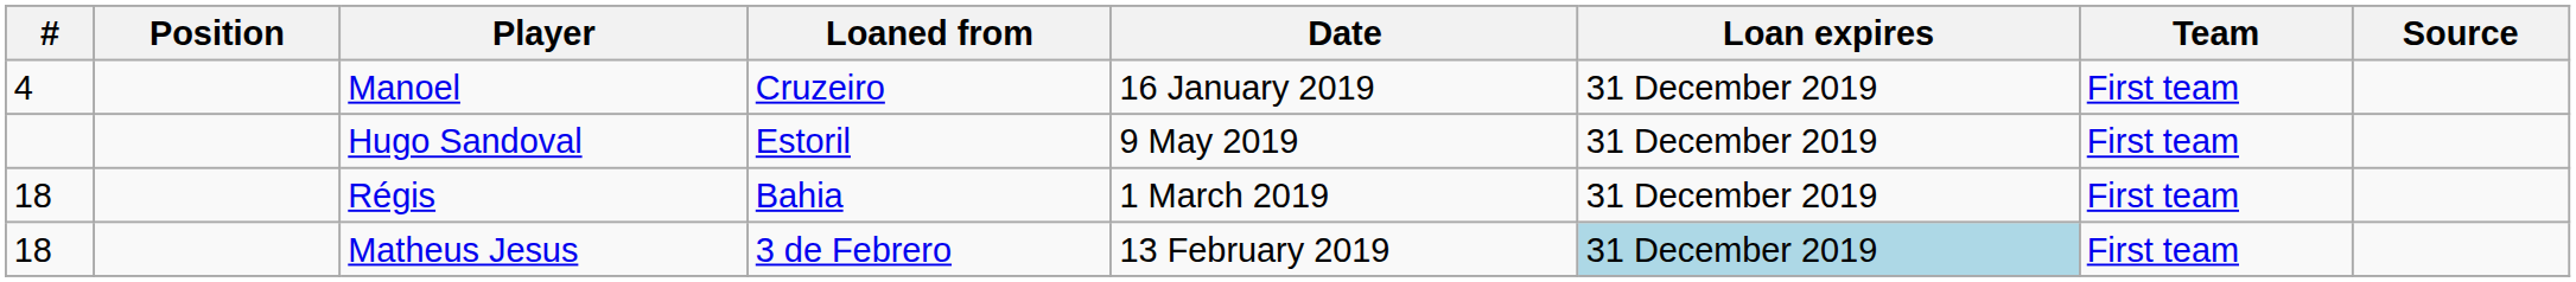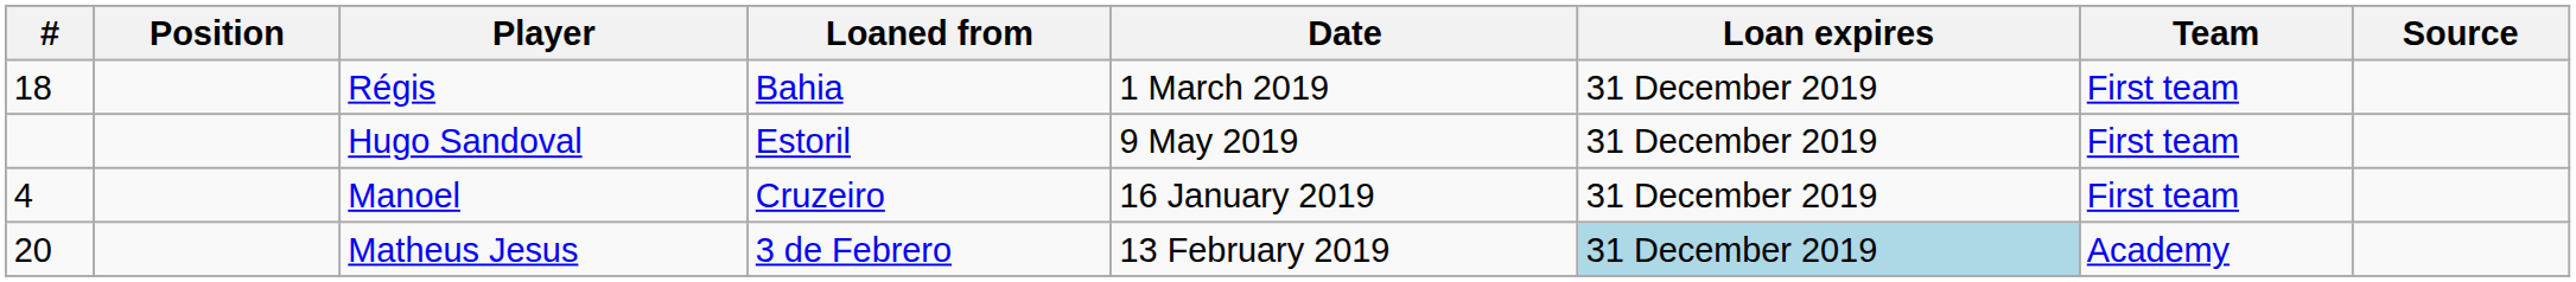rows swapped: Manoel <-> Régis
Matheus Jesus | #: 18 -> 20
Matheus Jesus | Team: First team -> Academy
